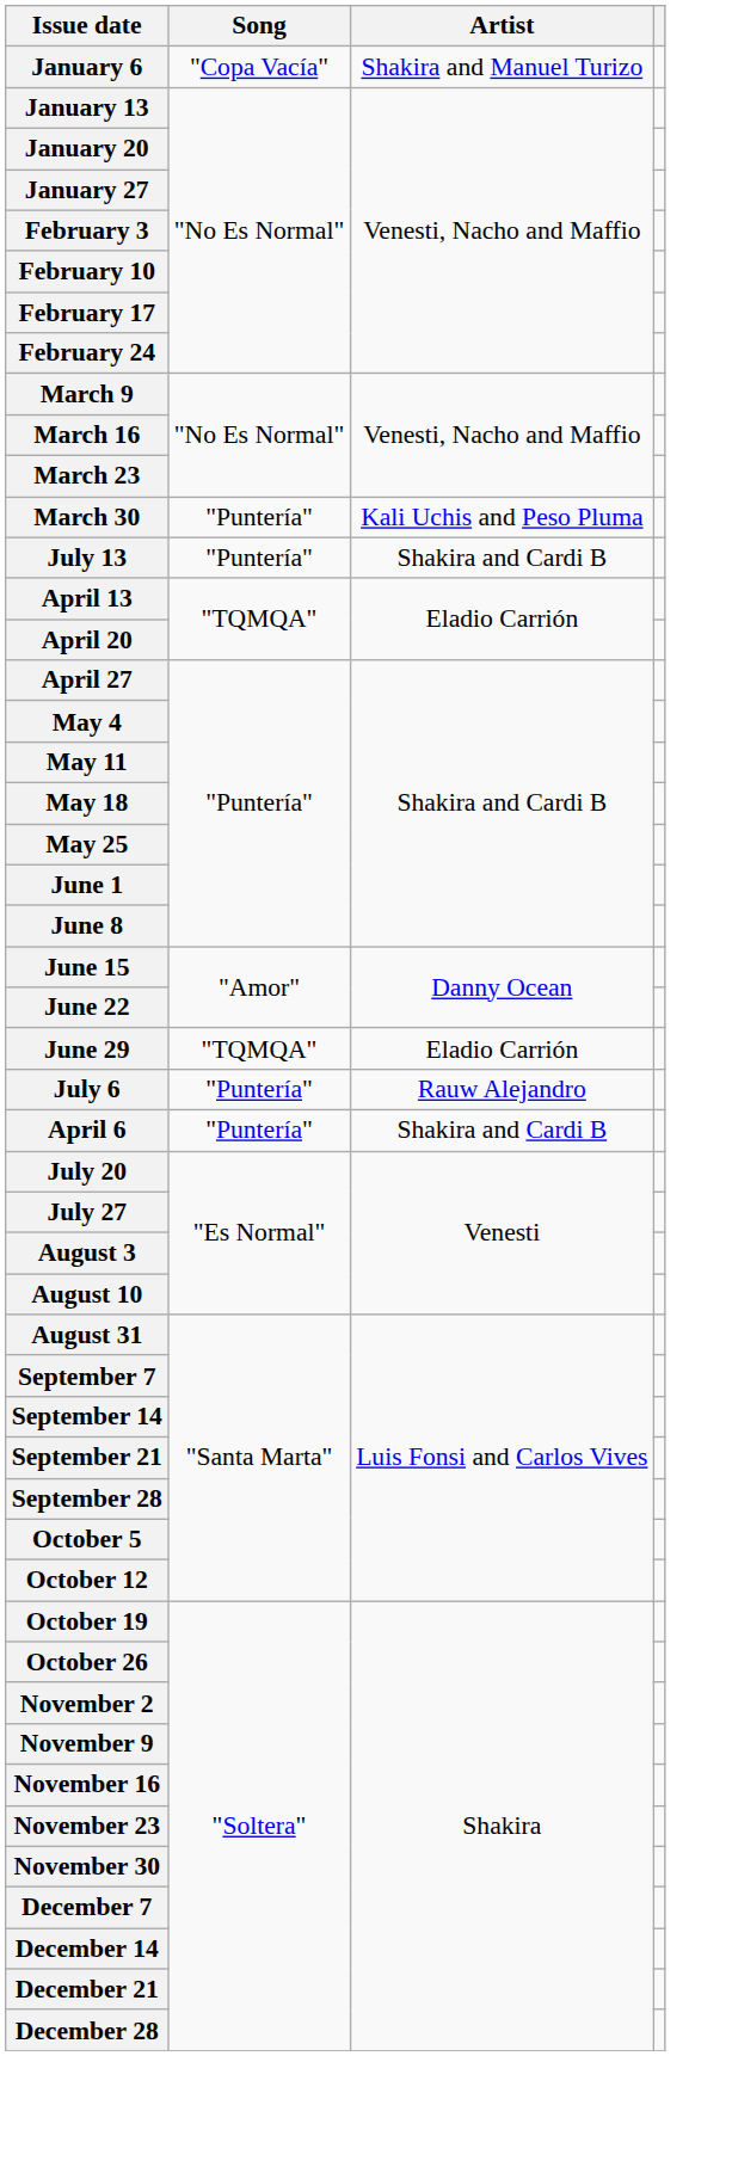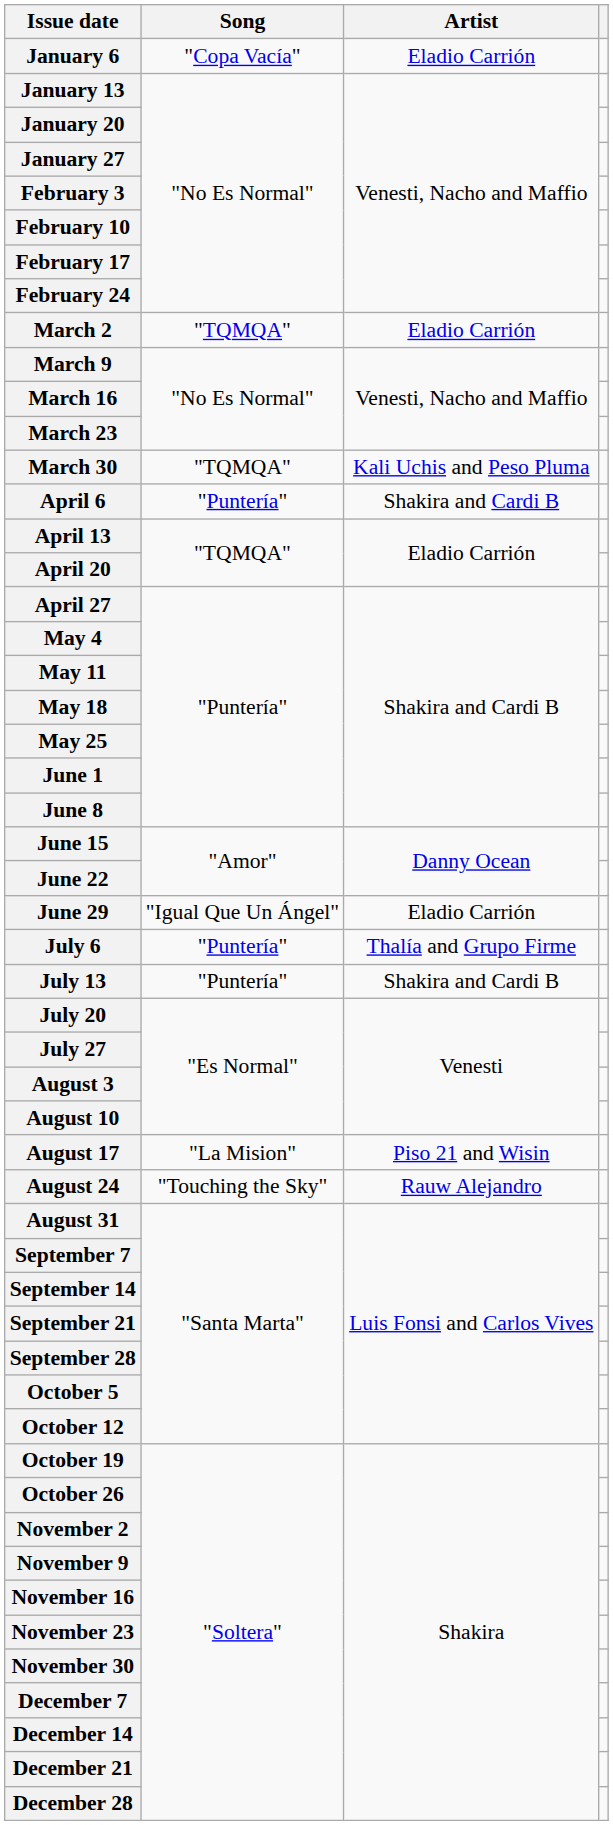January 6 | Artist: Shakira and Manuel Turizo -> Eladio Carrión
+ row: March 2 | "TQMQA" | Eladio Carrión
March 30 | Song: "Puntería" -> "TQMQA"
rows swapped: April 6 <-> July 13
June 29 | Song: "TQMQA" -> "Igual Que Un Ángel"
July 6 | Artist: Rauw Alejandro -> Thalía and Grupo Firme
+ row: August 17 | "La Mision" | Piso 21 and Wisin
+ row: August 24 | "Touching the Sky" | Rauw Alejandro
